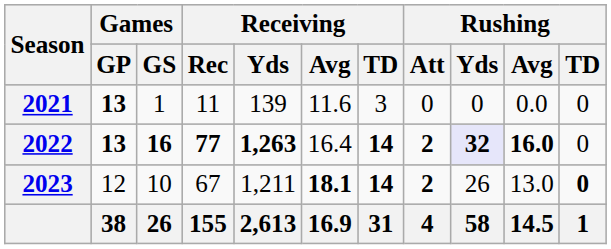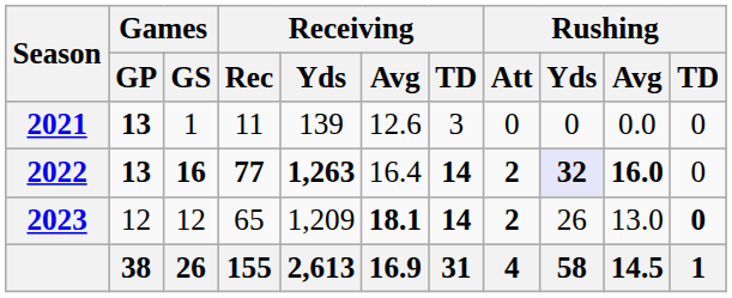2021 | Receiving / Avg: 11.6 -> 12.6
2023 | Games / GS: 10 -> 12
2023 | Receiving / Rec: 67 -> 65
2023 | Receiving / Yds: 1,211 -> 1,209
